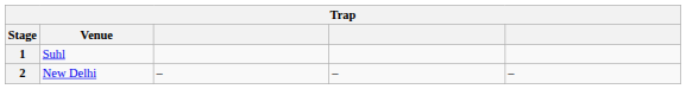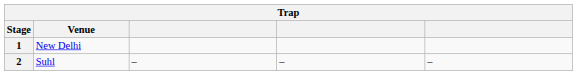1 | Venue: Suhl -> New Delhi
2 | Venue: New Delhi -> Suhl
